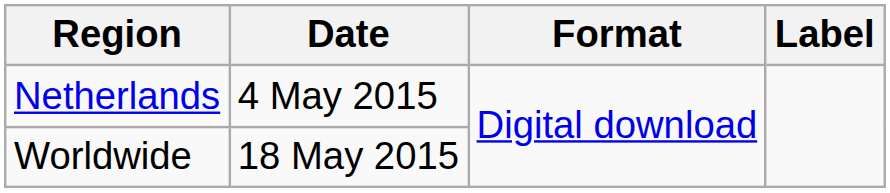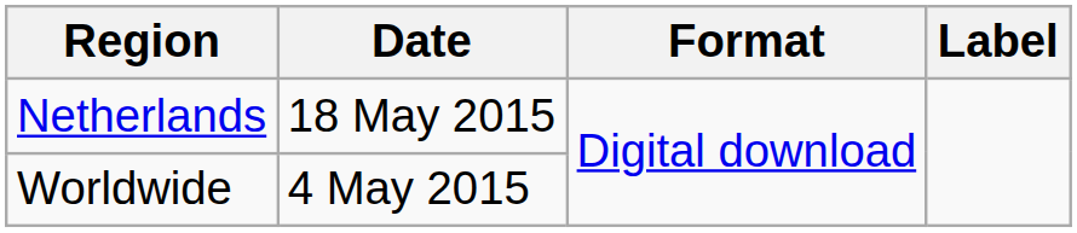Netherlands | Date: 4 May 2015 -> 18 May 2015
Worldwide | Date: 18 May 2015 -> 4 May 2015
